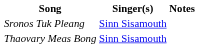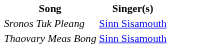- column: Notes
